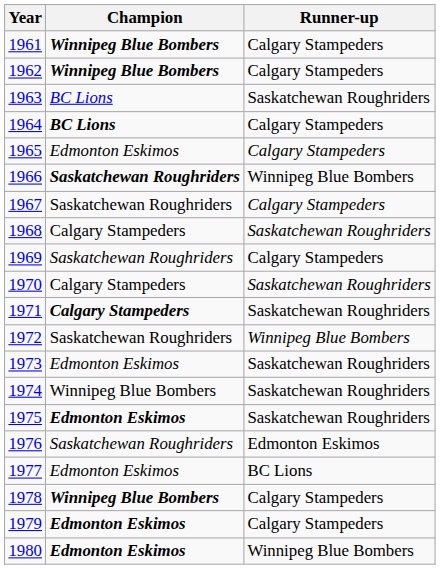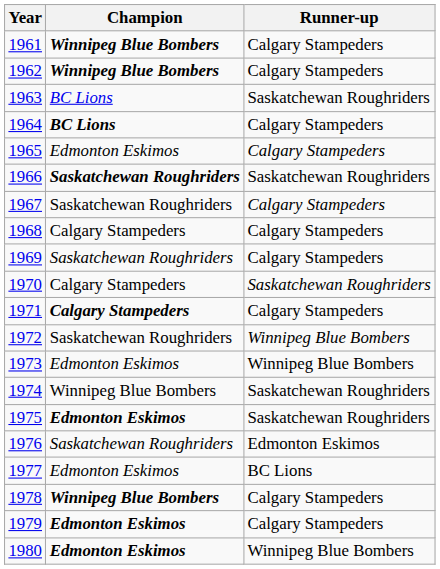1966 | Runner-up: Winnipeg Blue Bombers -> Saskatchewan Roughriders
1968 | Runner-up: Saskatchewan Roughriders -> Calgary Stampeders
1971 | Runner-up: Saskatchewan Roughriders -> Calgary Stampeders
1973 | Runner-up: Saskatchewan Roughriders -> Winnipeg Blue Bombers
